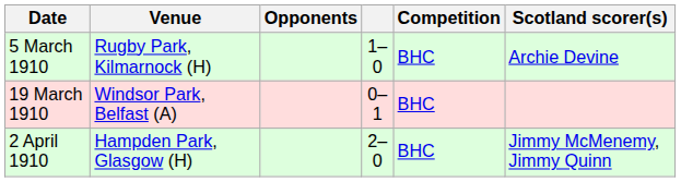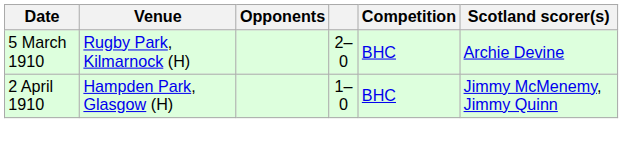5 March 1910 | column 4: 1–0 -> 2–0
- row: 19 March 1910 | Windsor Park, Belfast (A) | 0–1 | BHC
2 April 1910 | column 4: 2–0 -> 1–0
